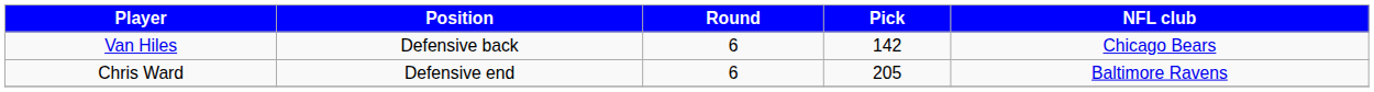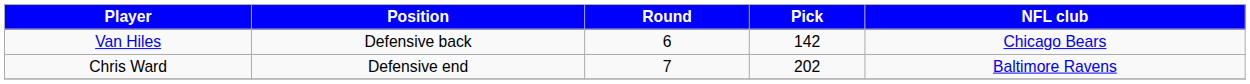Chris Ward | Round: 6 -> 7
Chris Ward | Pick: 205 -> 202
